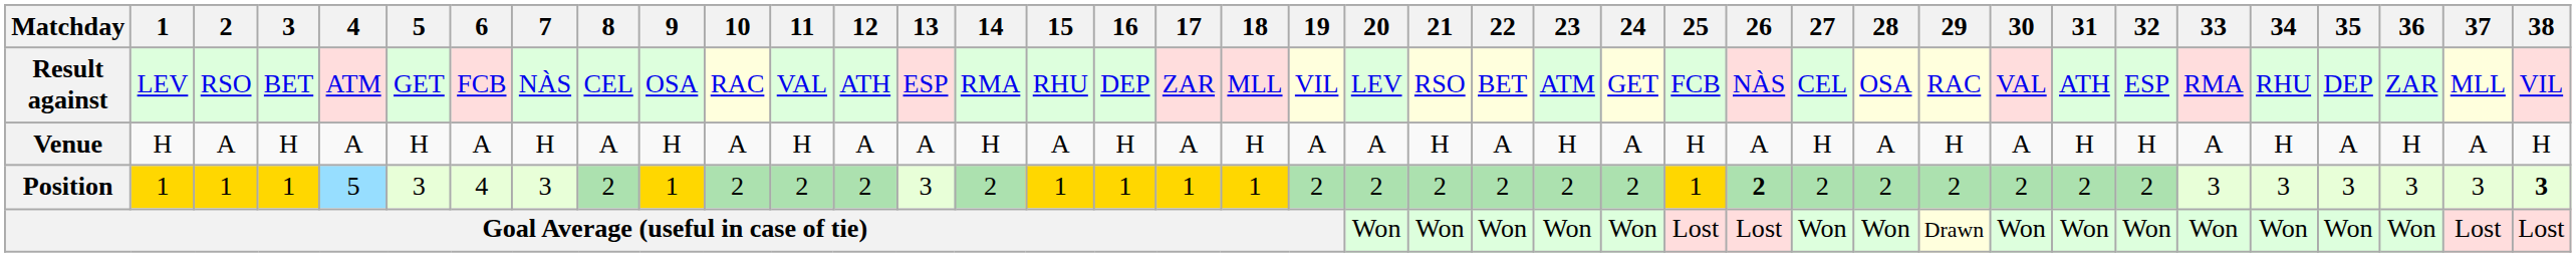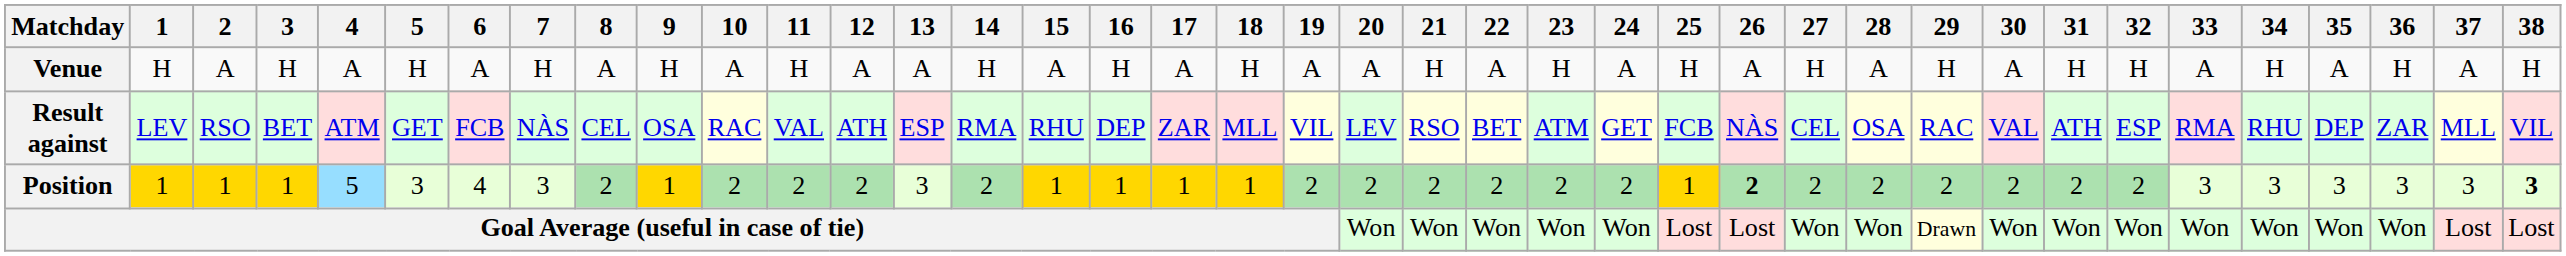rows swapped: Result against <-> Venue
